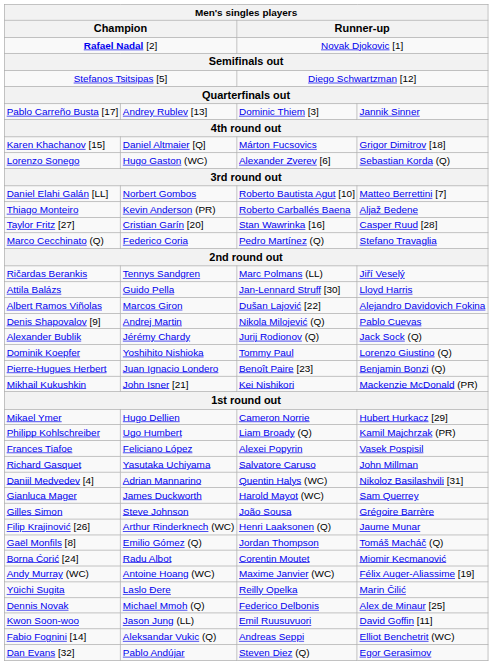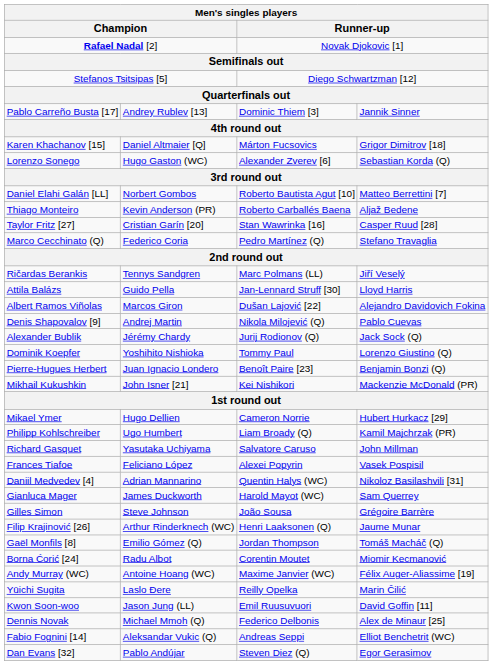rows swapped: Richard Gasquet <-> Frances Tiafoe
rows swapped: Dennis Novak <-> Kwon Soon-woo
